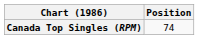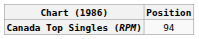Canada Top Singles (RPM) | Position: 74 -> 94
